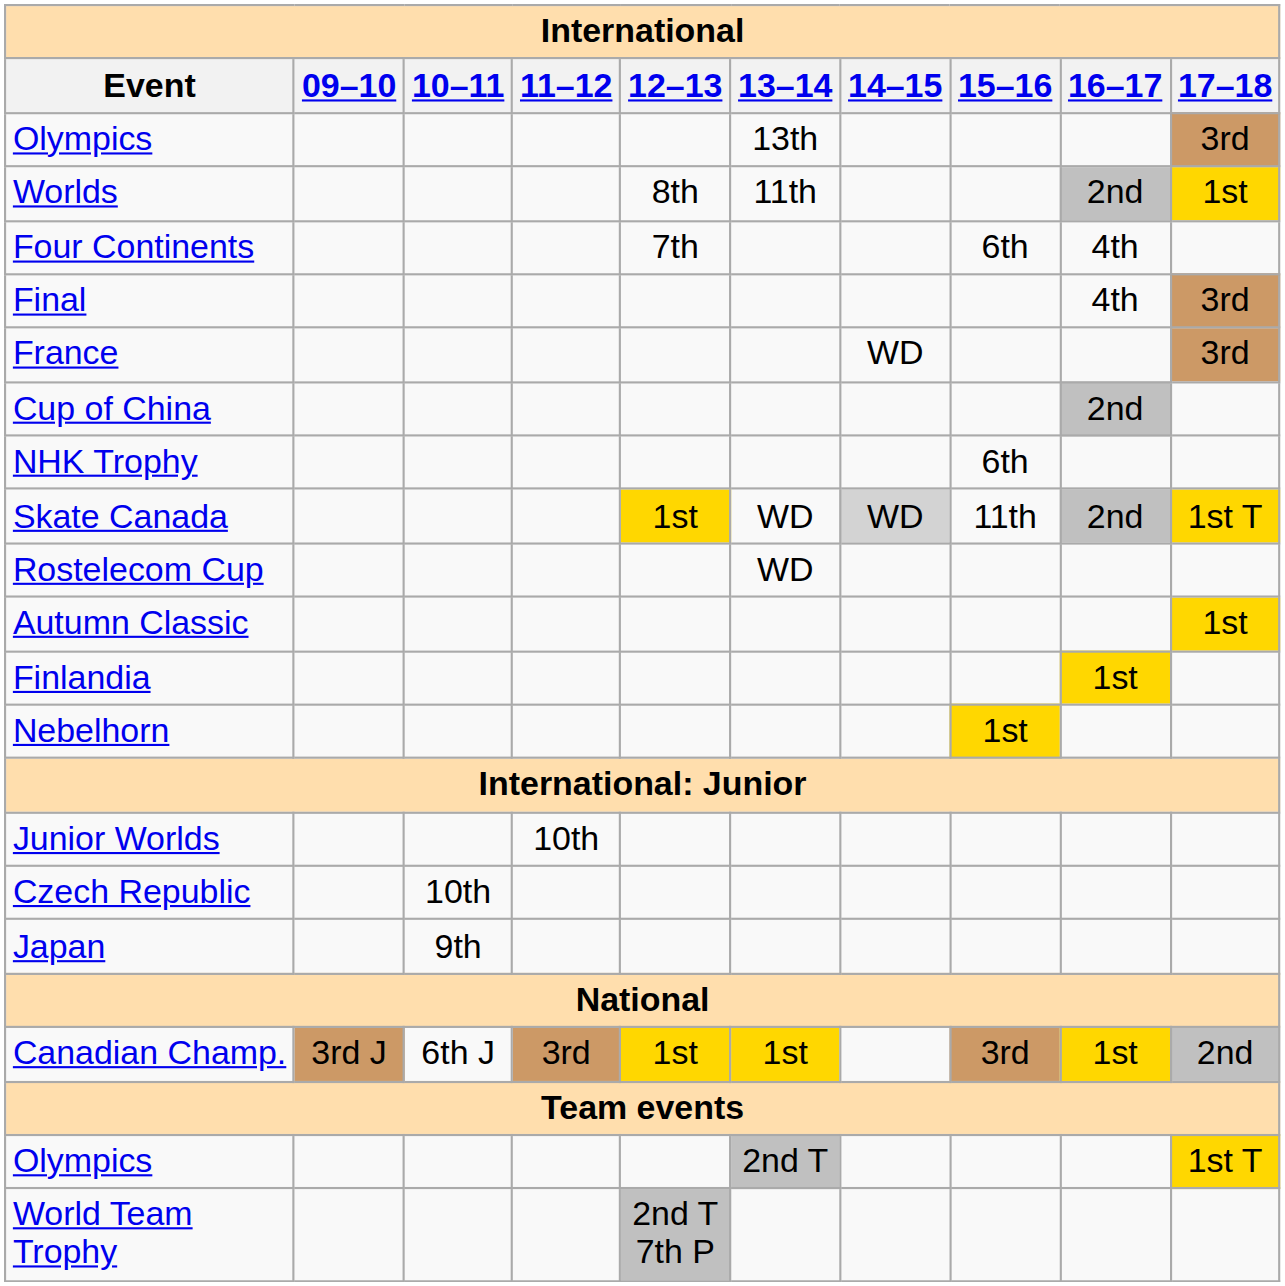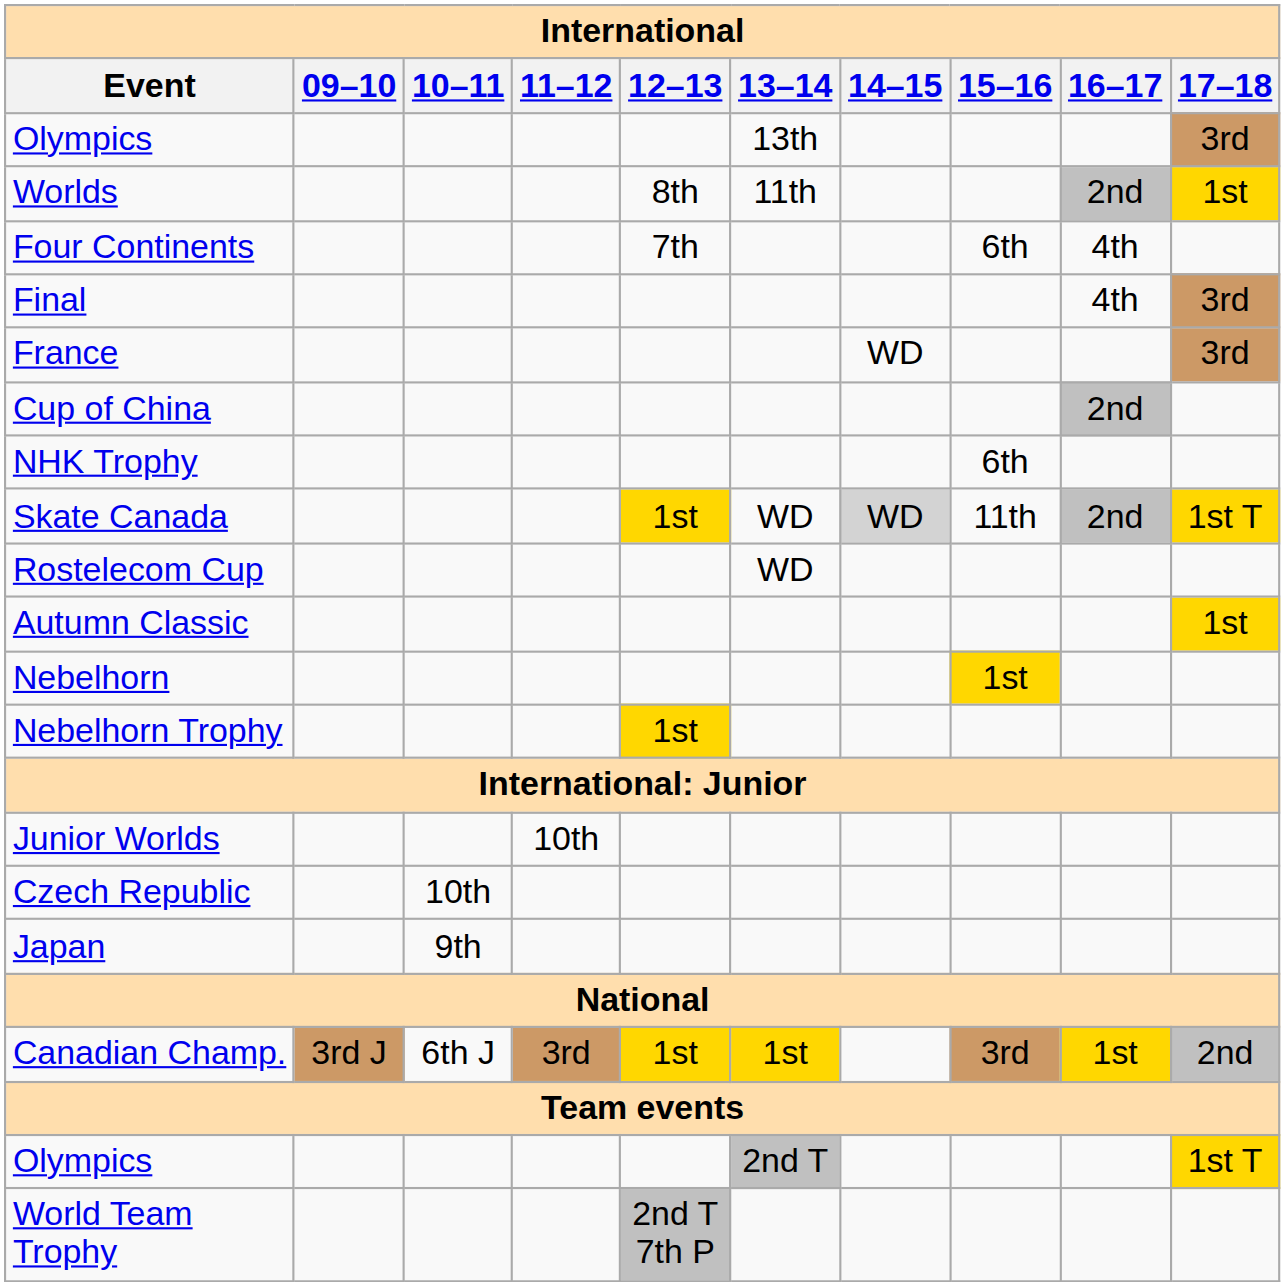- row: Finlandia | 1st
+ row: Nebelhorn Trophy | 1st
